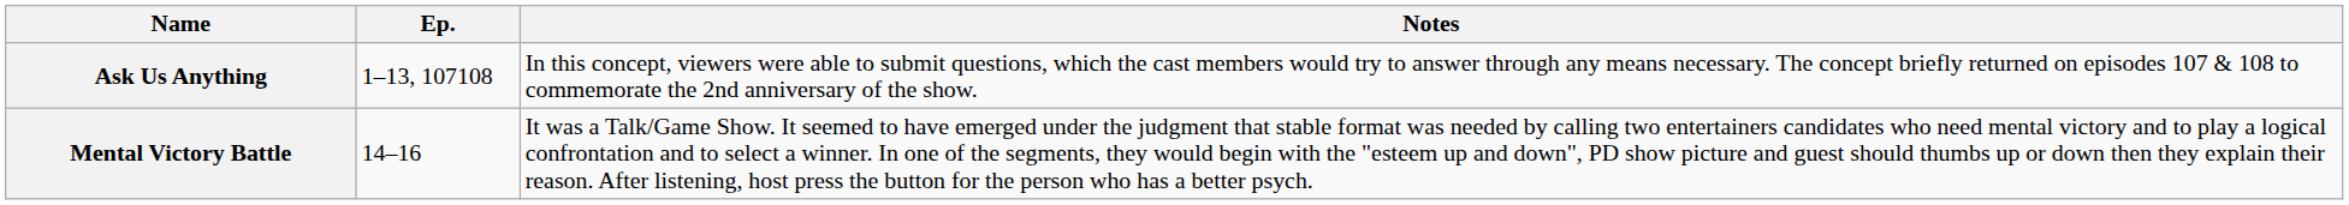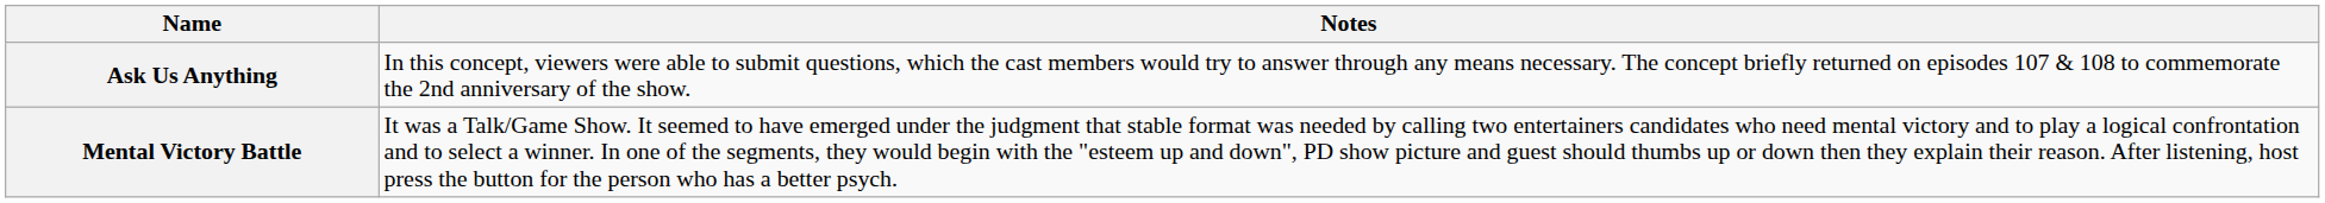- column: Ep. | 1–13, 107108 | 14–16
